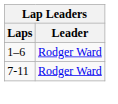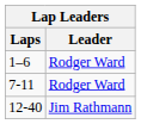+ row: 12-40 | Jim Rathmann
